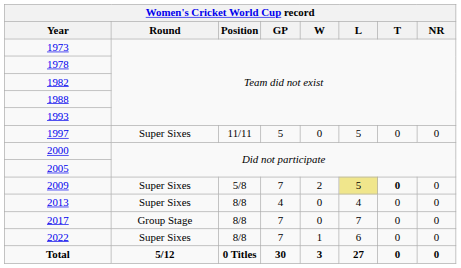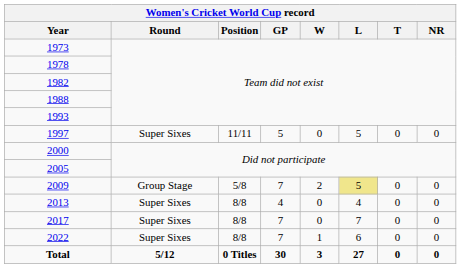2009 | Round: Super Sixes -> Group Stage
2009 | T: bold -> normal
2017 | Round: Group Stage -> Super Sixes
